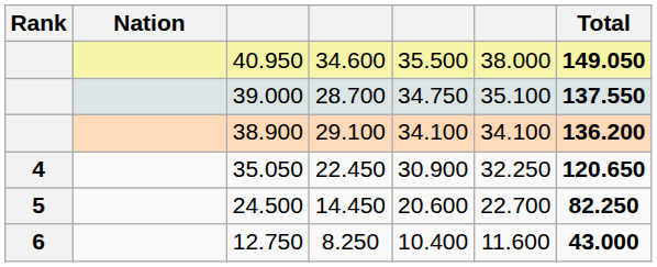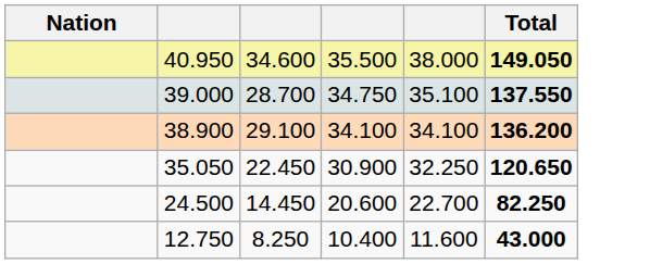- column: Rank | 4 | 5 | 6
